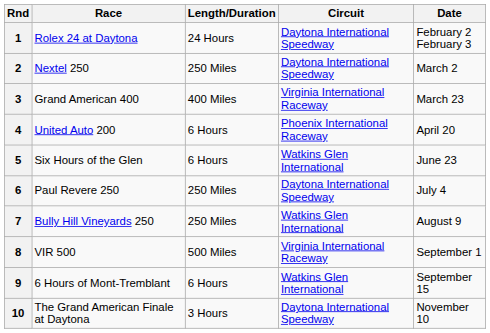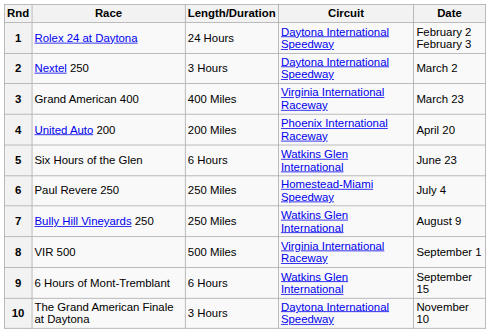2 | Length/Duration: 250 Miles -> 3 Hours
4 | Length/Duration: 6 Hours -> 200 Miles
6 | Circuit: Daytona International Speedway -> Homestead-Miami Speedway
